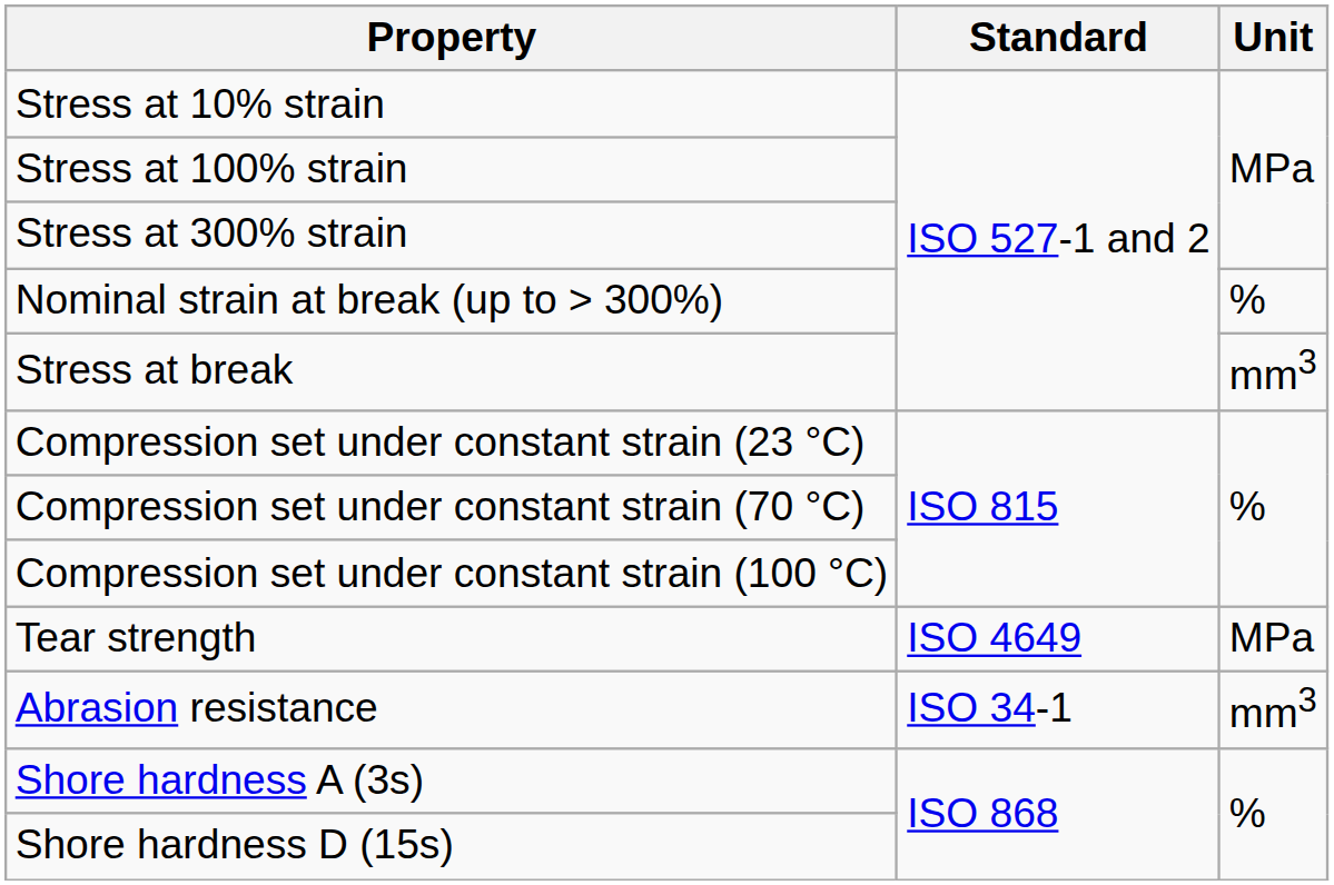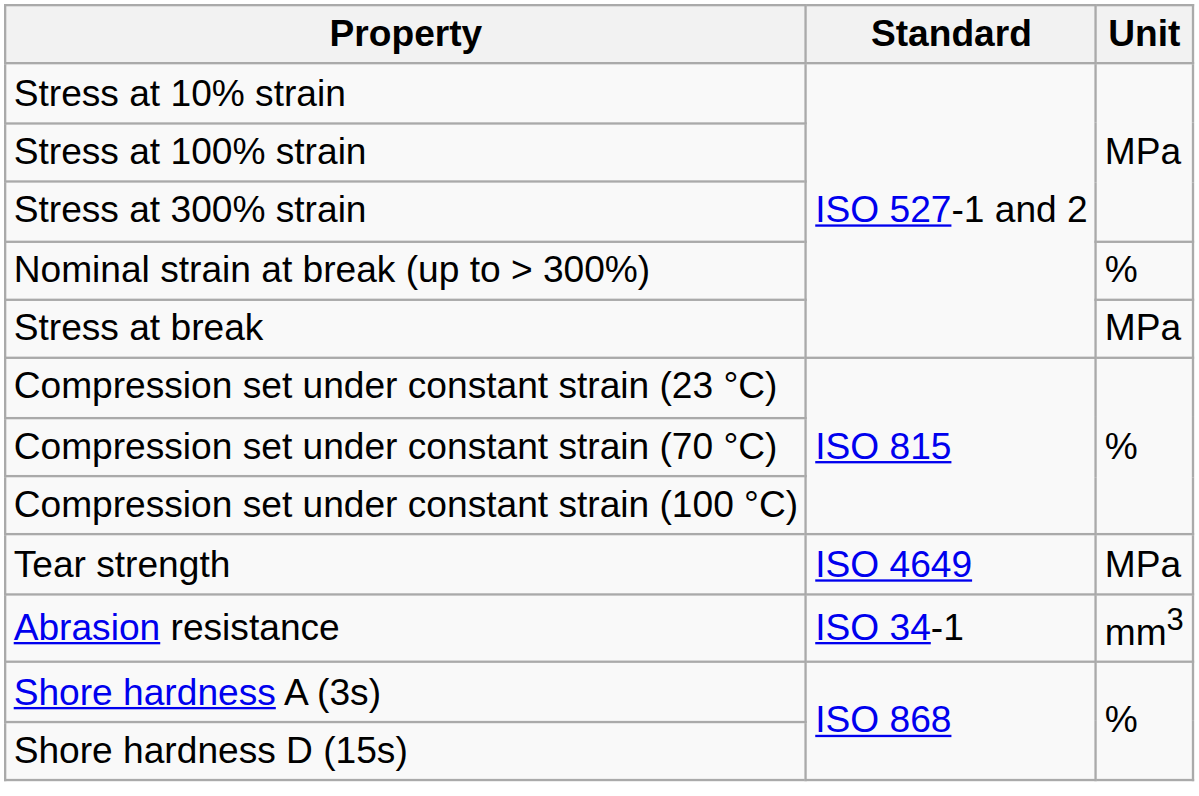Stress at break | Unit: mm3 -> MPa
